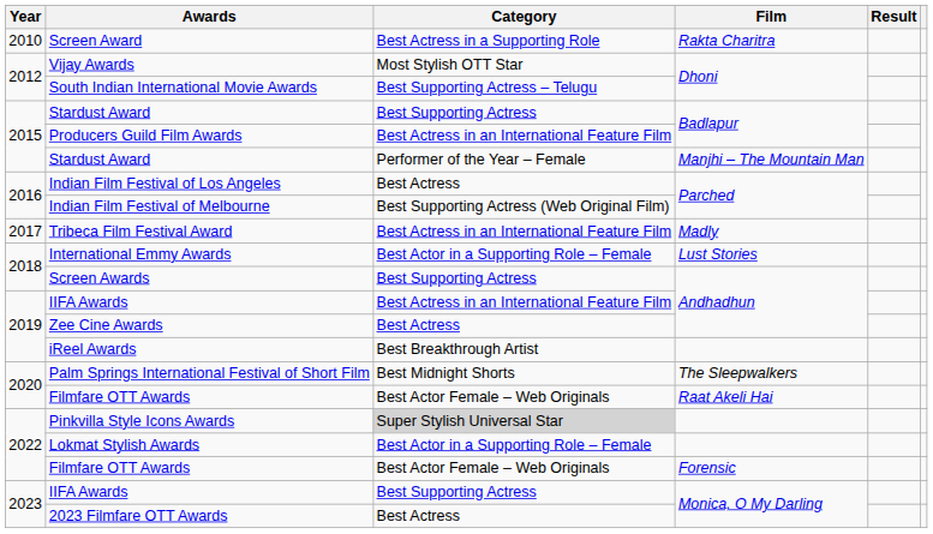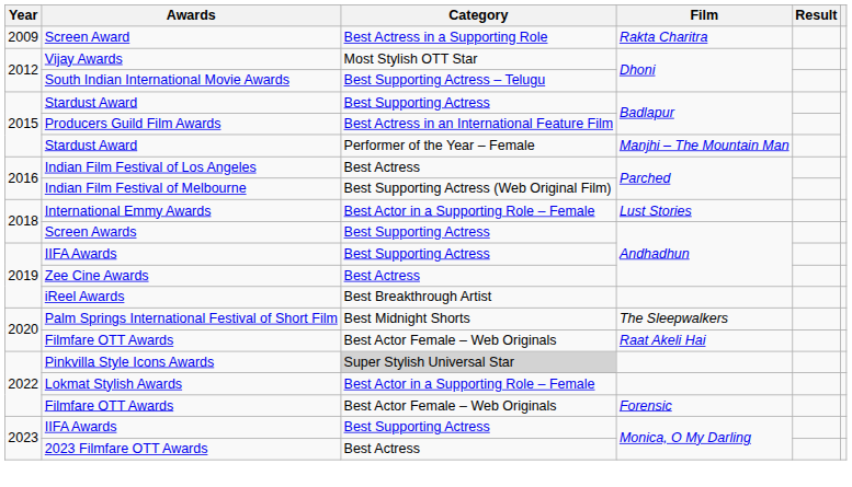Screen Award | Year: 2010 -> 2009
- row: 2017 | Tribeca Film Festival Award | Best Actress in an International Feature Film | Madly
IIFA Awards / Andhadhun | Category: Best Actress in an International Feature Film -> Best Supporting Actress
